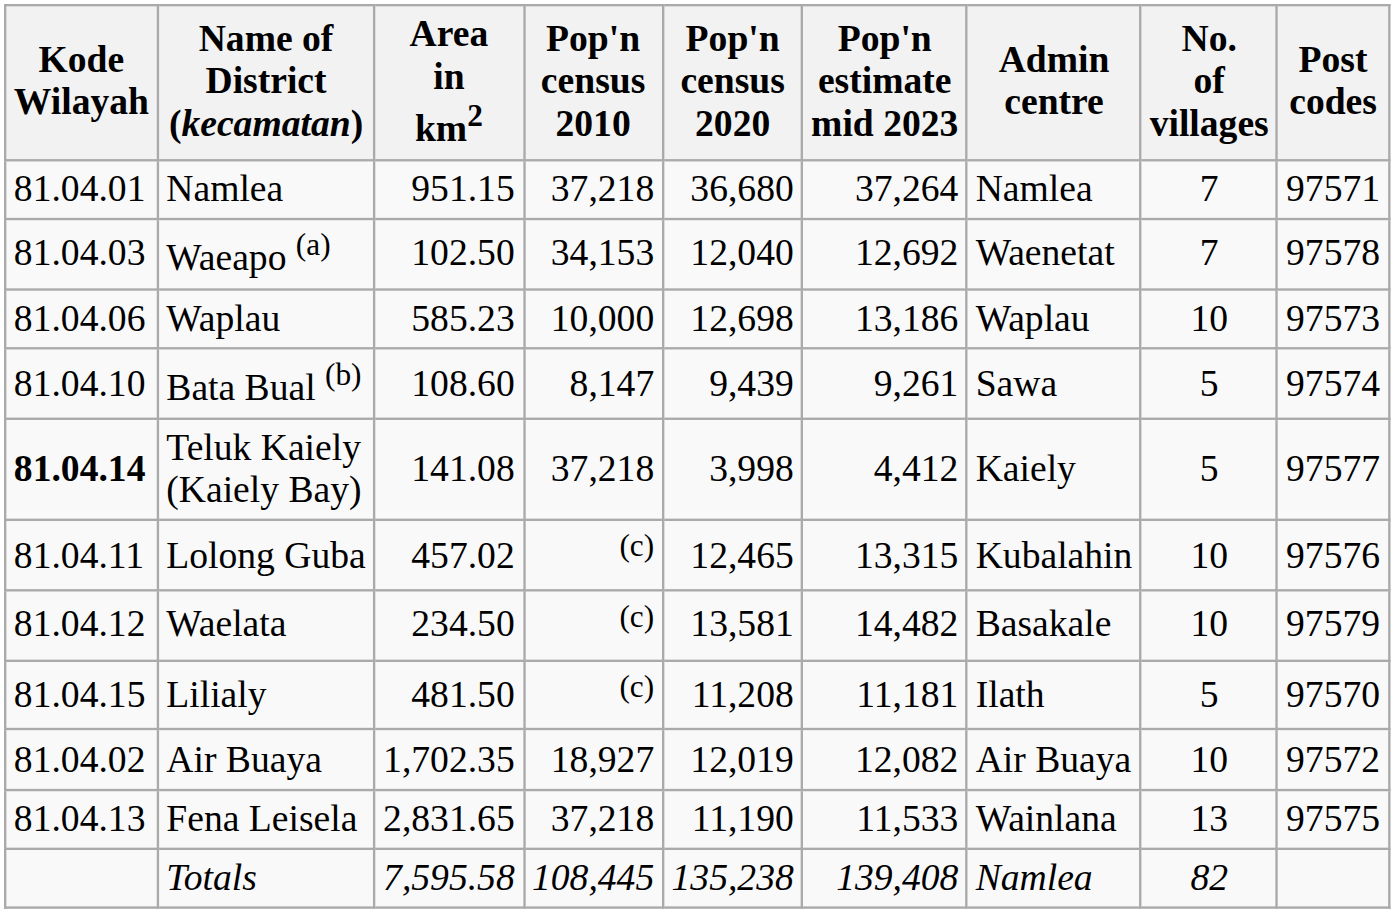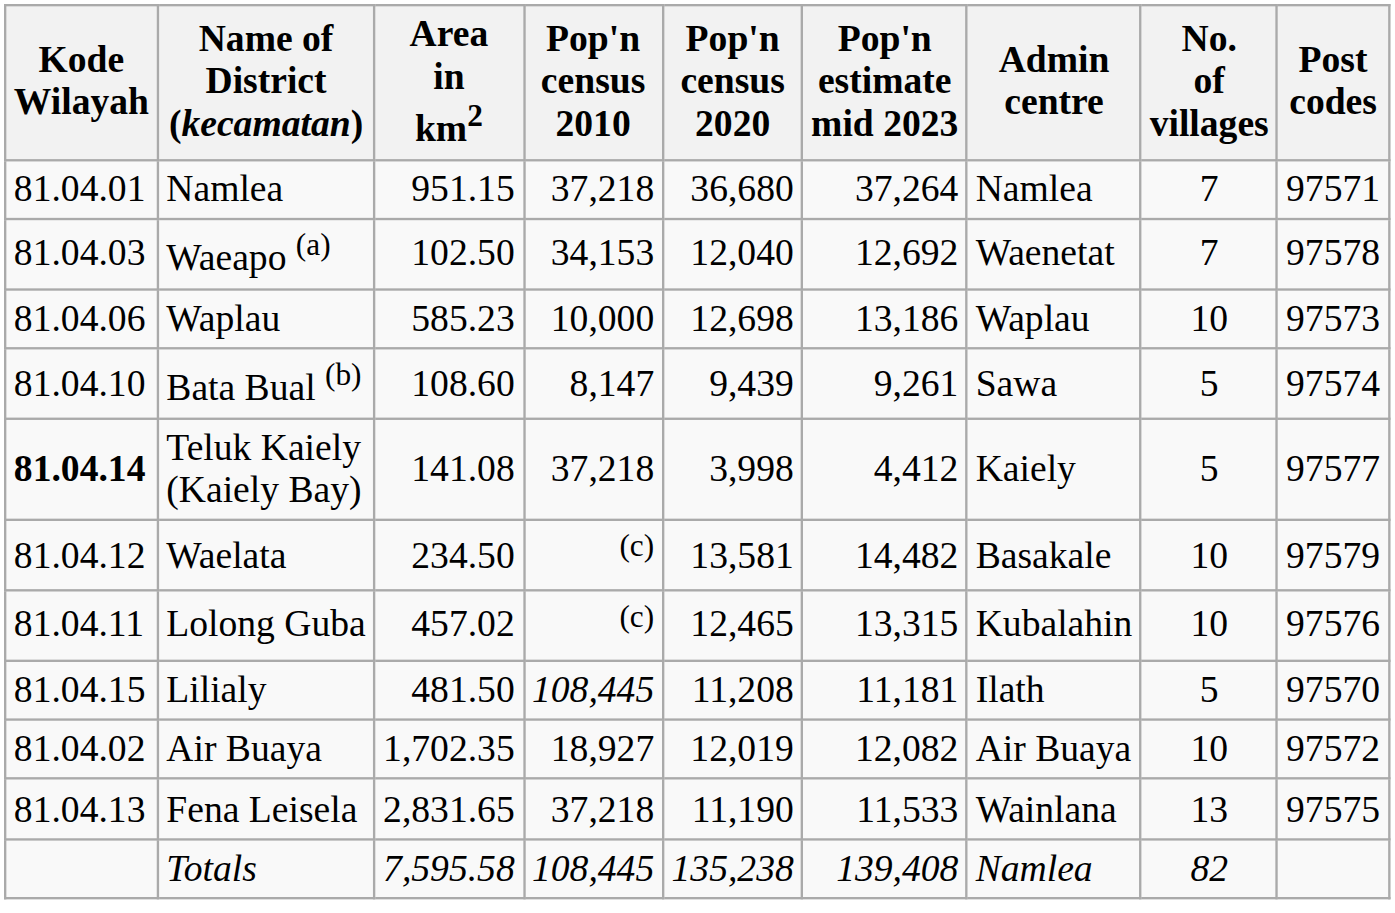rows swapped: Waelata <-> Lolong Guba
Lilialy | Pop'n census 2010: (c) -> 108,445
